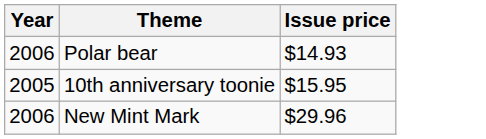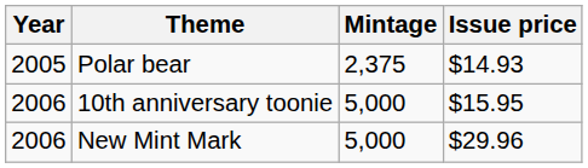+ column: Mintage | 2,375 | 5,000 | 5,000
Polar bear | Year: 2006 -> 2005
10th anniversary toonie | Year: 2005 -> 2006
